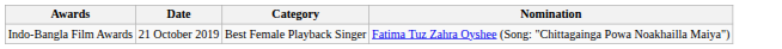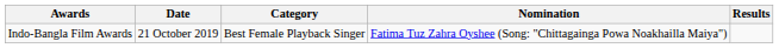+ column: Results
